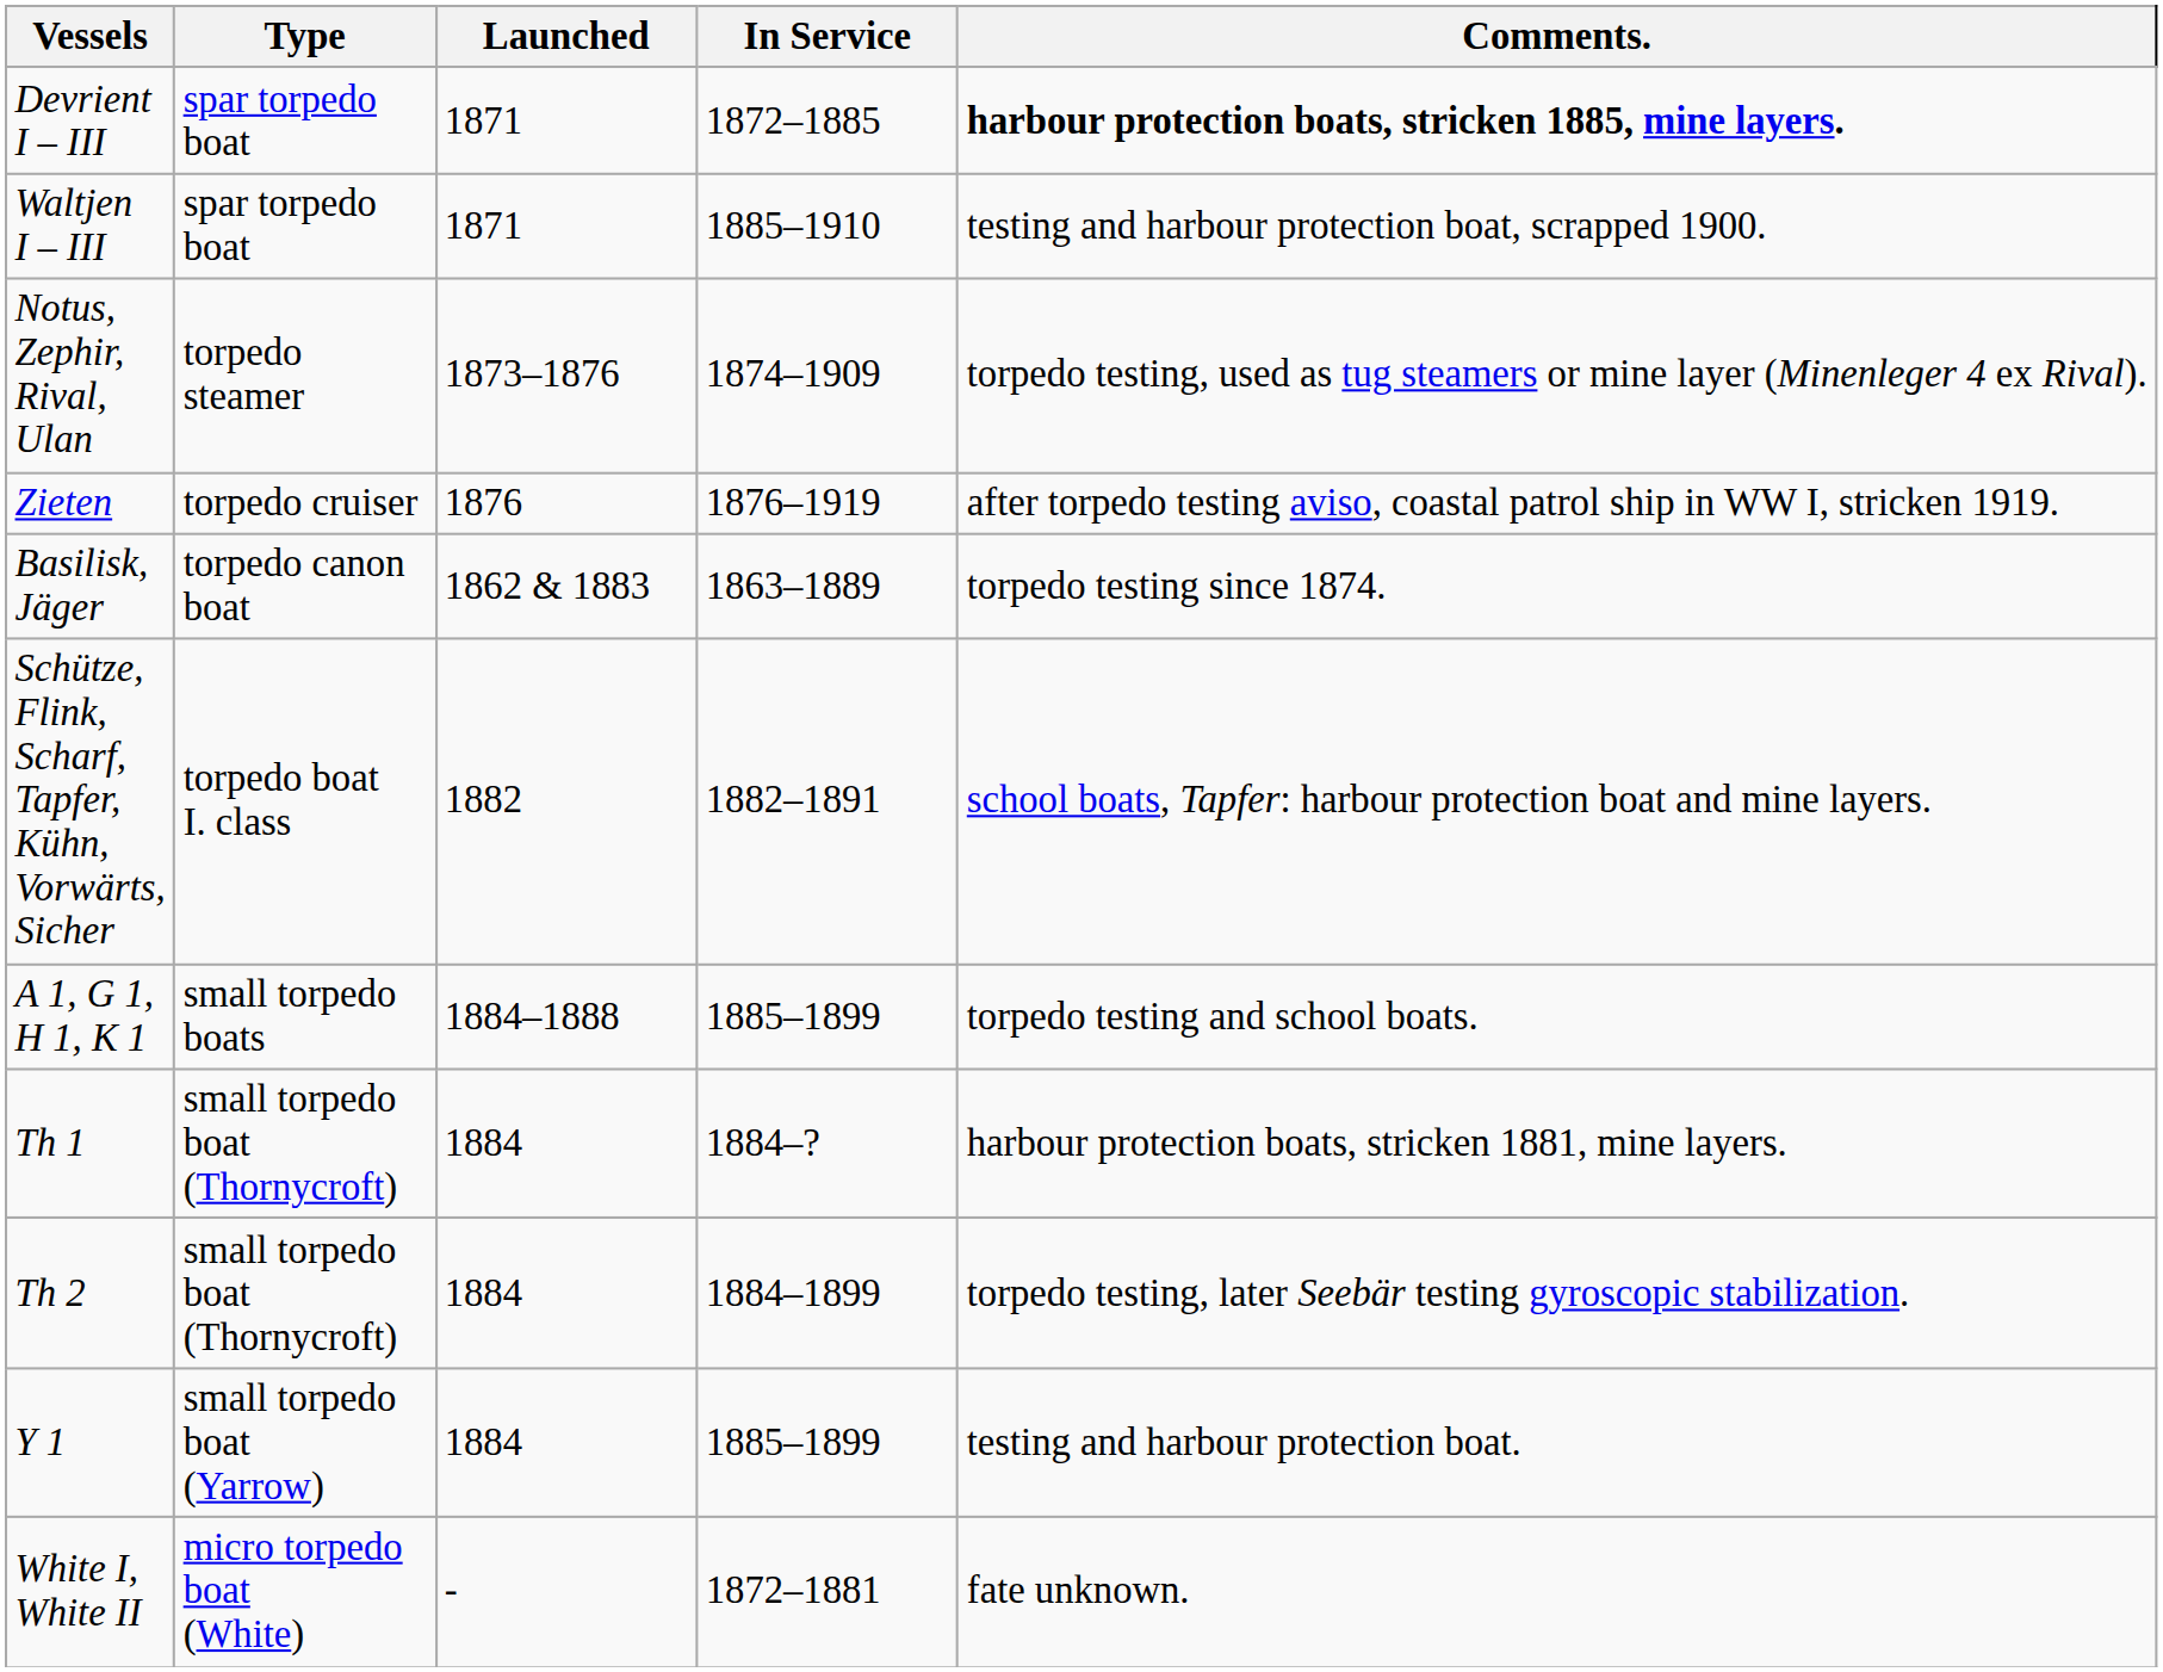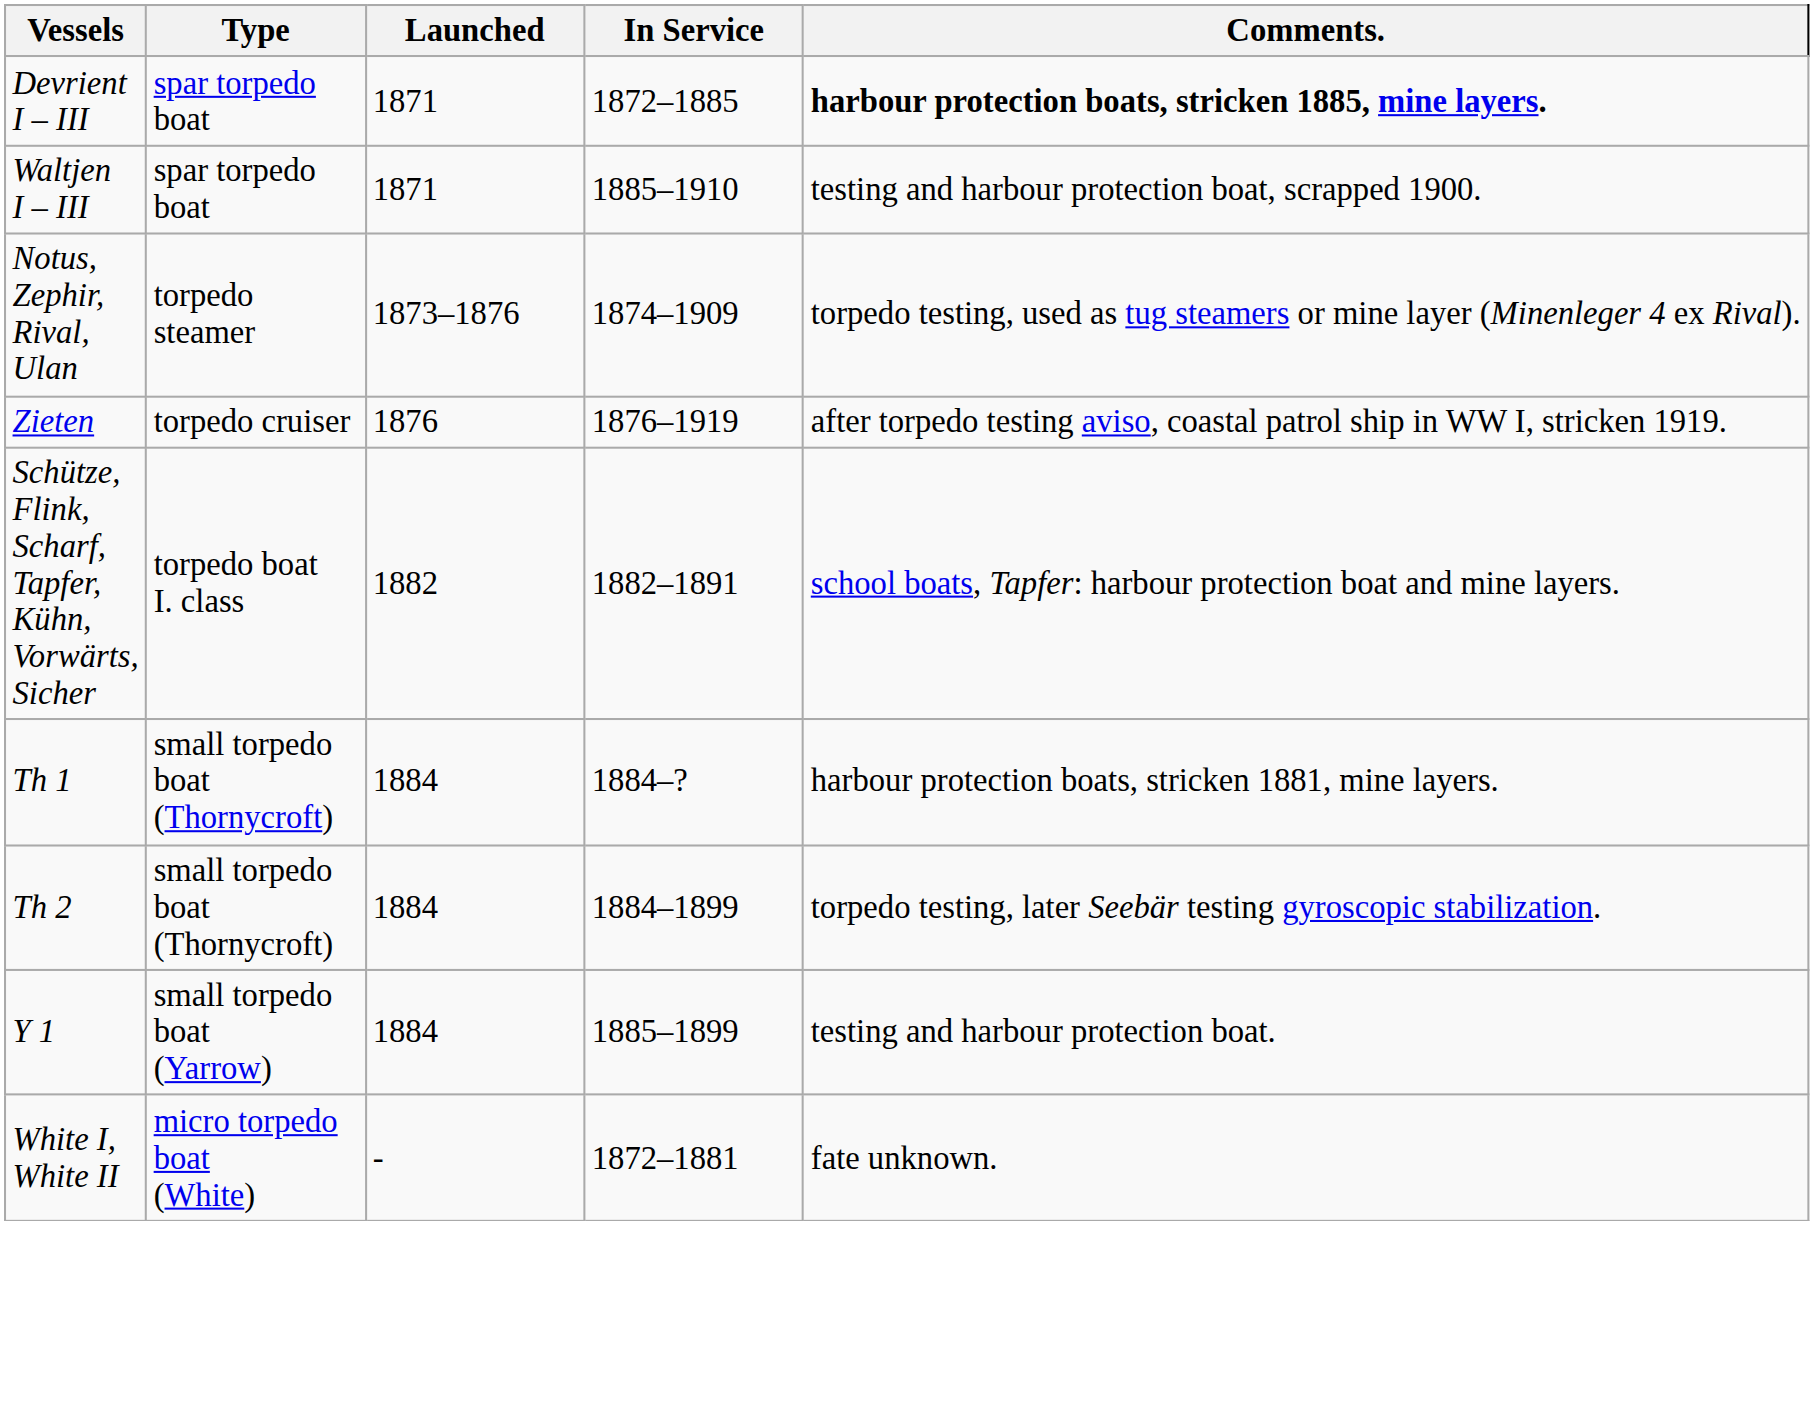- row: Basilisk, Jäger | torpedo canon boat | 1862 & 1883 | 1863–1889 | torpedo testing since 1874.
- row: A 1, G 1, H 1, K 1 | small torpedo boats | 1884–1888 | 1885–1899 | torpedo testing and school boats.
